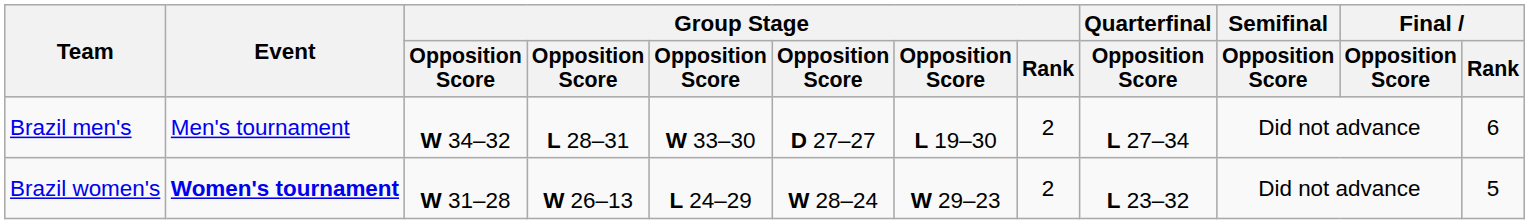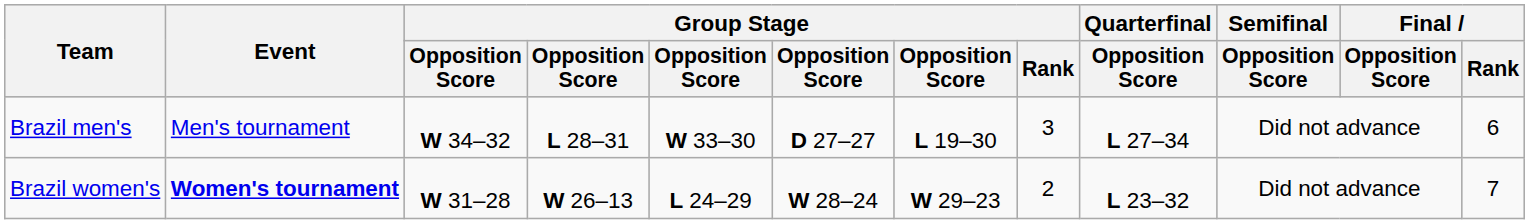Brazil men's | Group Stage / Rank: 2 -> 3
Brazil women's | Final / Rank: 5 -> 7
